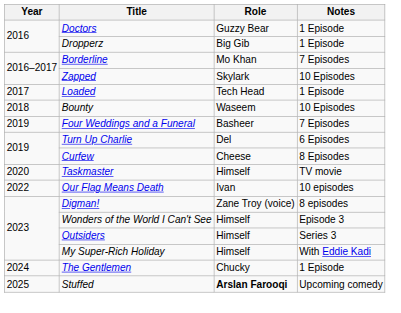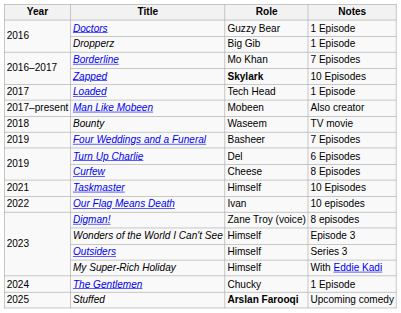Zapped | Role: normal -> bold
+ row: 2017–present | Man Like Mobeen | Mobeen | Also creator
Bounty | Notes: 10 Episodes -> TV movie
Taskmaster | Year: 2020 -> 2021
Taskmaster | Notes: TV movie -> 10 Episodes
